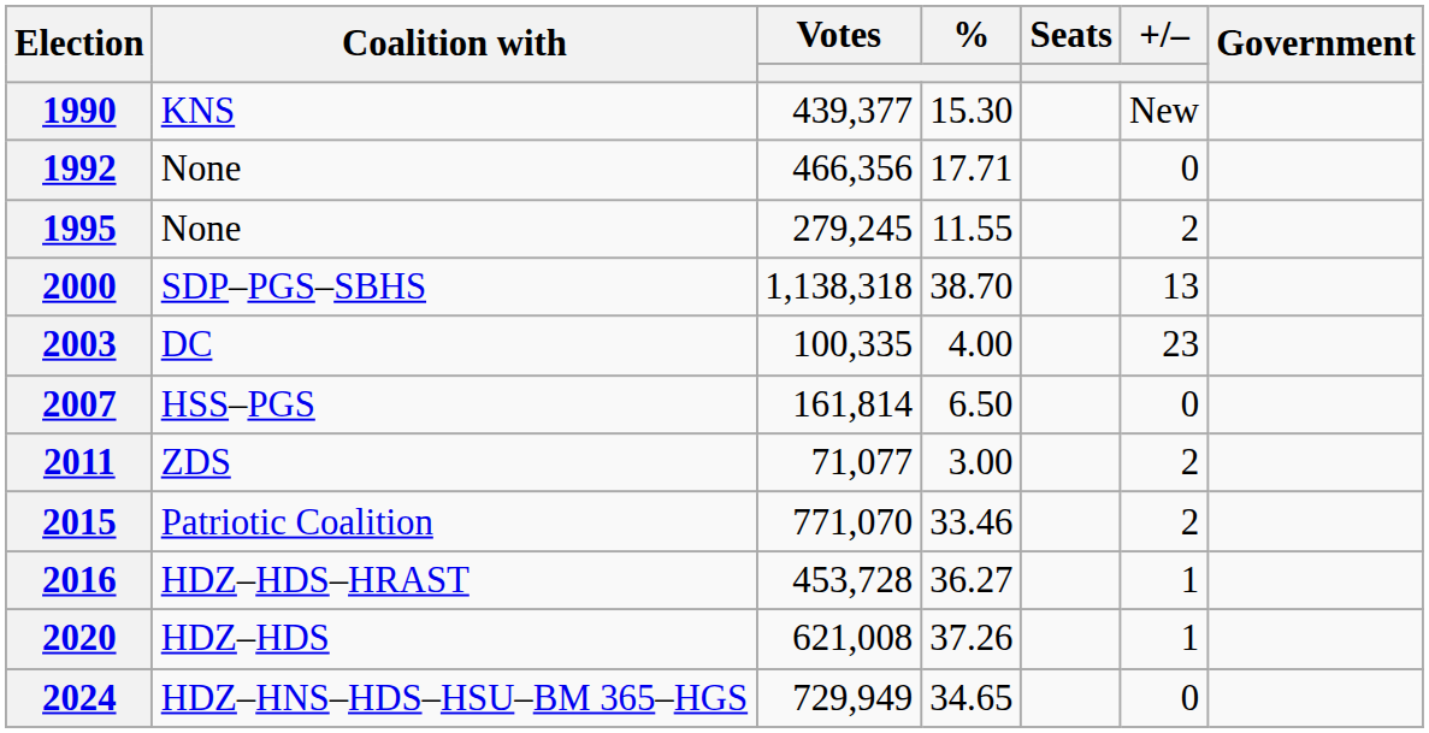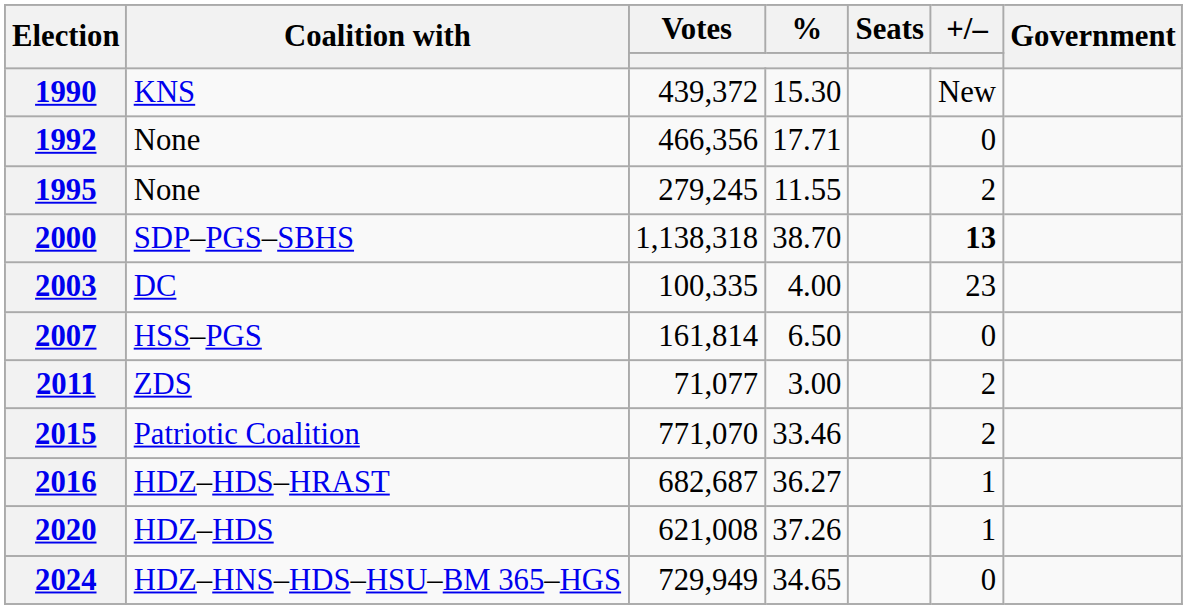1990 | Votes: 439,377 -> 439,372
2000 | +/–: normal -> bold
2016 | Votes: 453,728 -> 682,687
